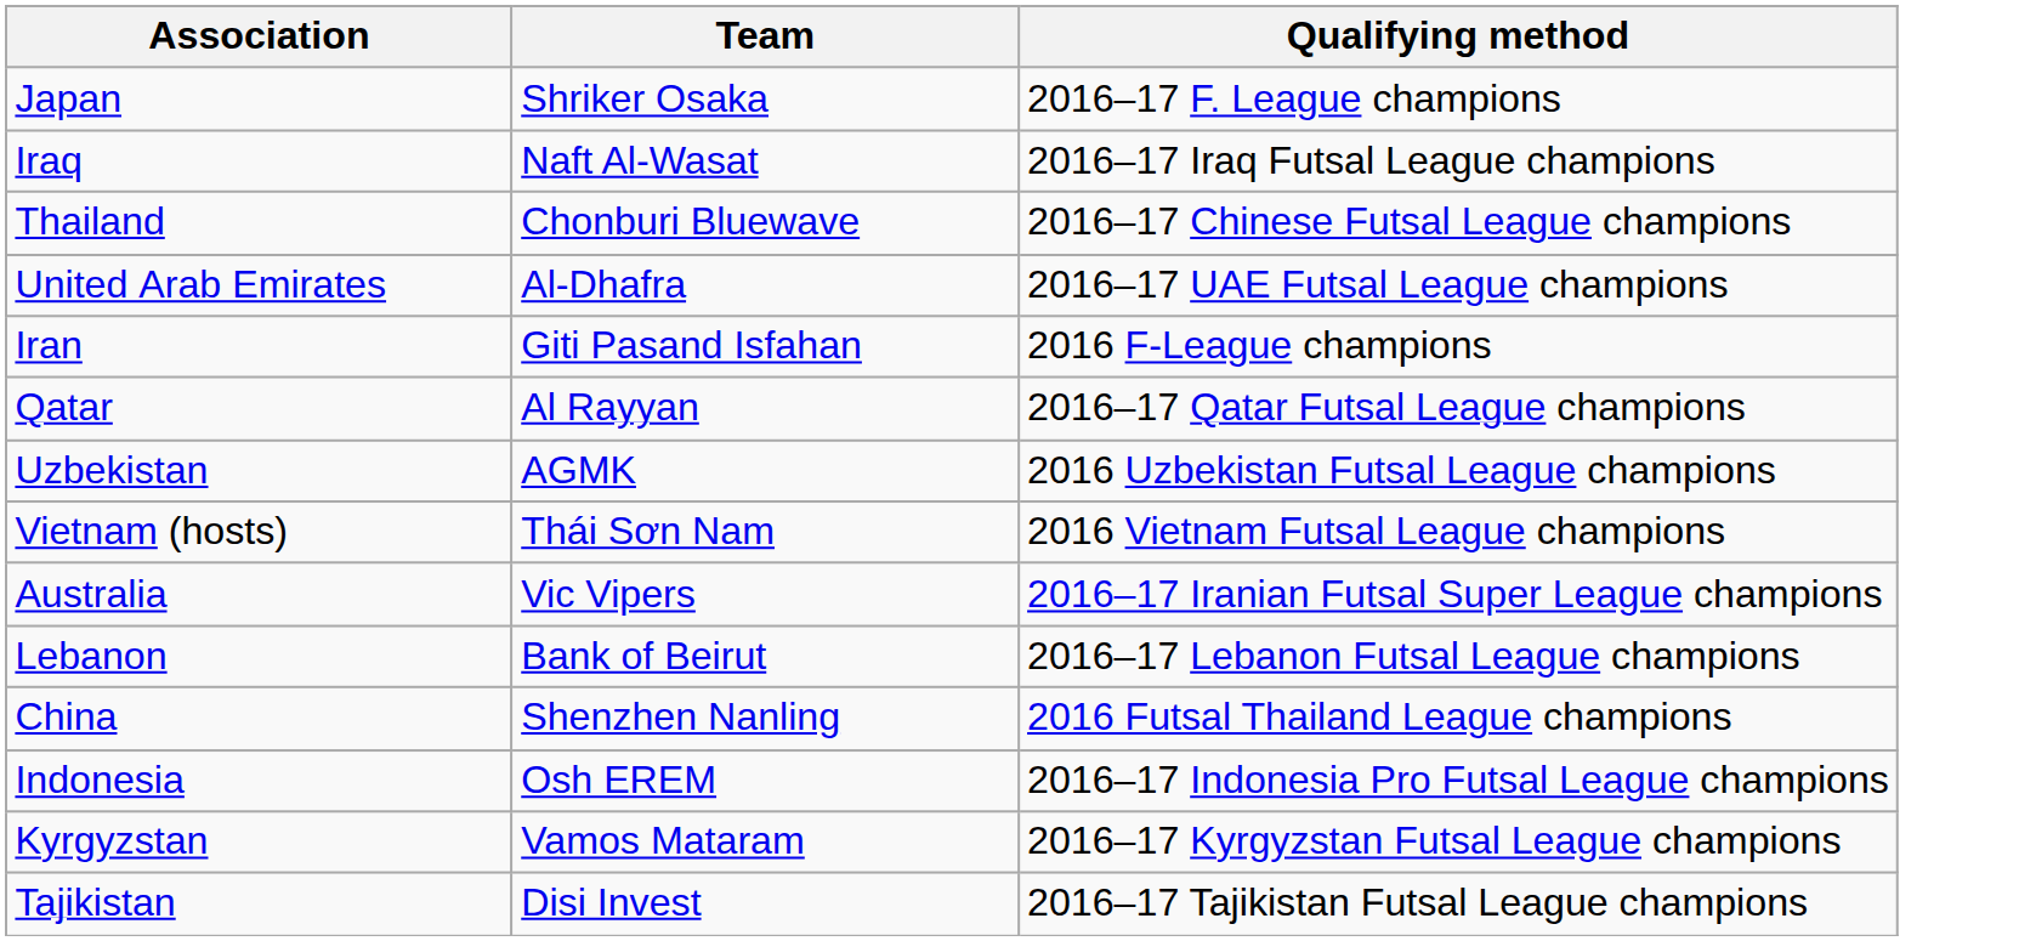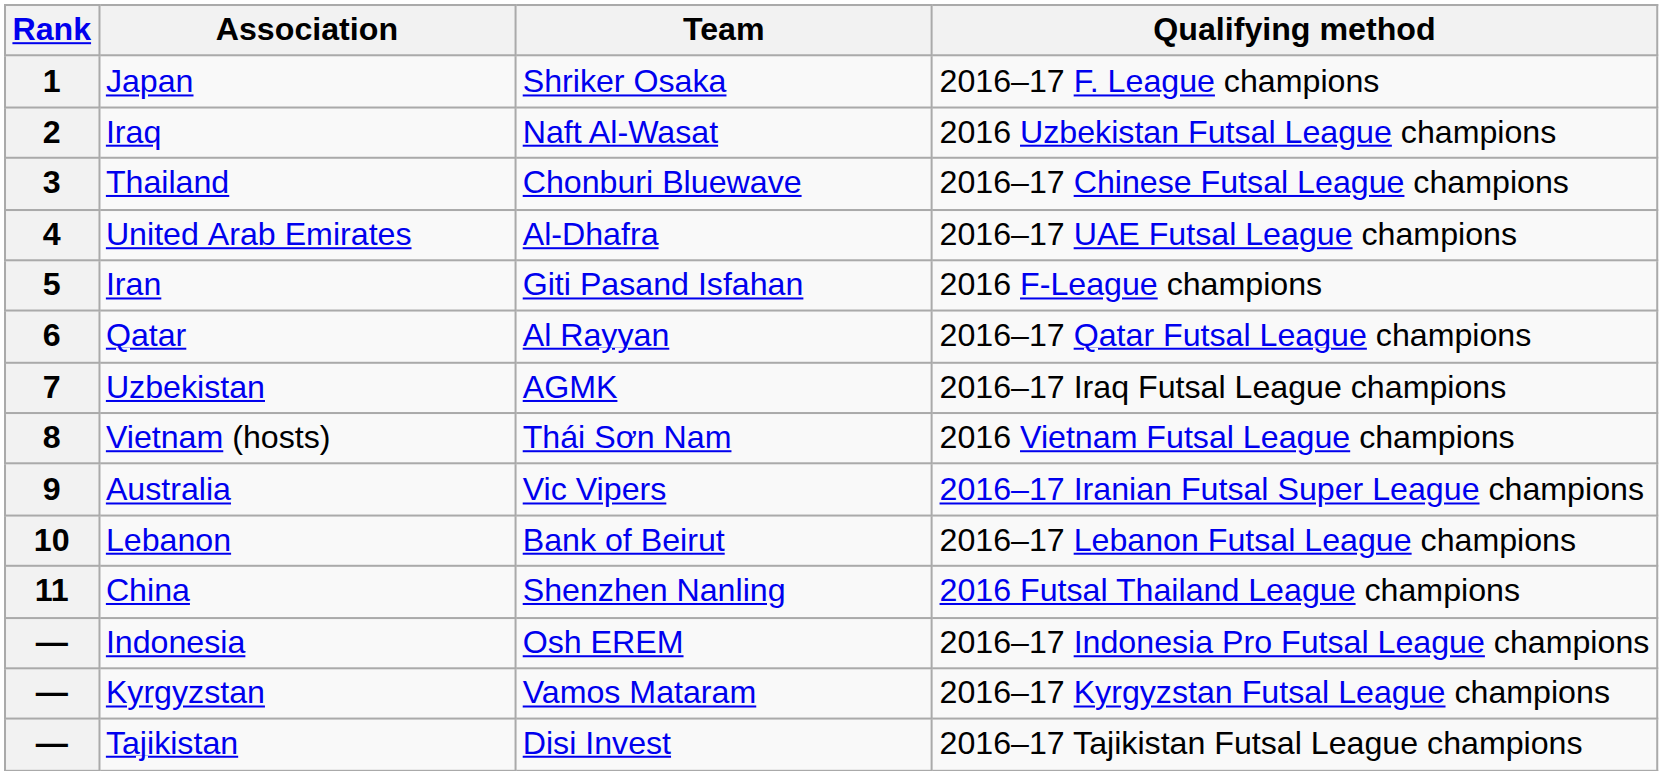+ column: Rank | 1 | 2 | 3 | 4 | 5 | 6 | 7 | 8 | 9 | 10 | 11 | — | — | —
Iraq | Qualifying method: 2016–17 Iraq Futsal League champions -> 2016 Uzbekistan Futsal League champions
Uzbekistan | Qualifying method: 2016 Uzbekistan Futsal League champions -> 2016–17 Iraq Futsal League champions
